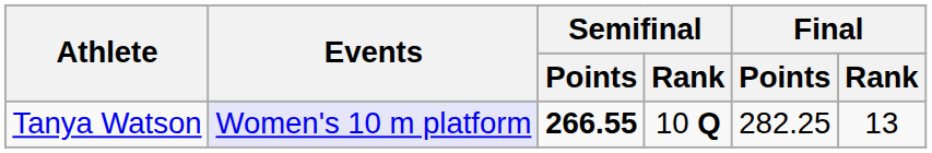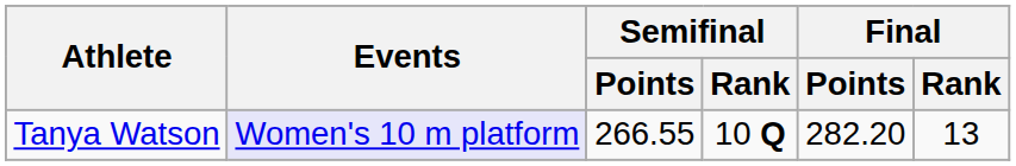Tanya Watson | Semifinal / Points: bold -> normal
Tanya Watson | Final / Points: 282.25 -> 282.20
